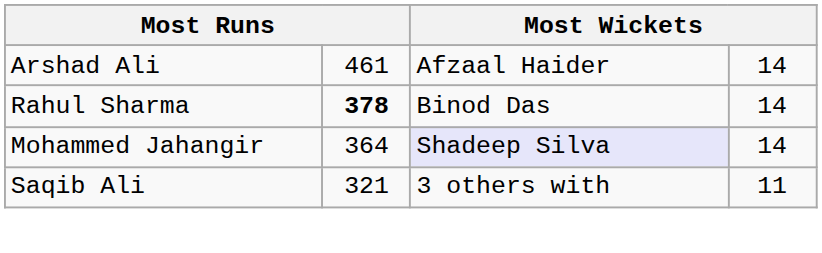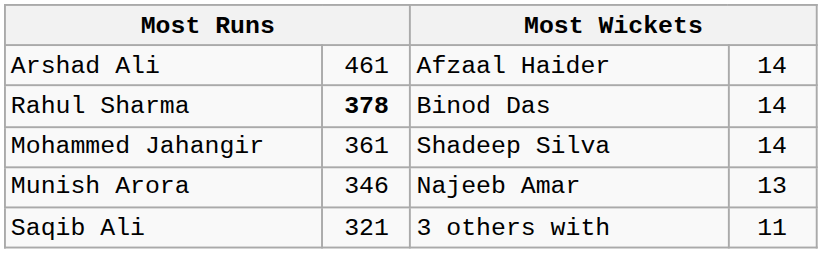Mohammed Jahangir | column 2: 364 -> 361
Mohammed Jahangir | column 3: lavender background -> no background
+ row: Munish Arora | 346 | Najeeb Amar | 13
